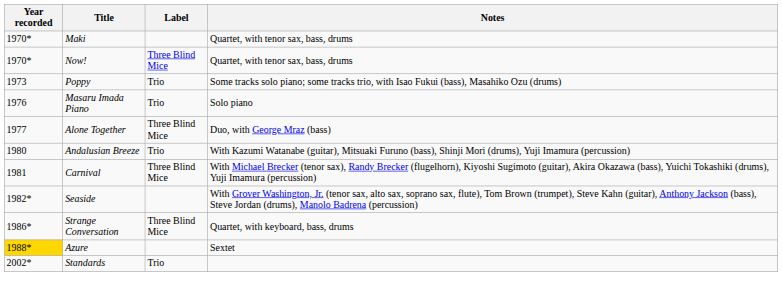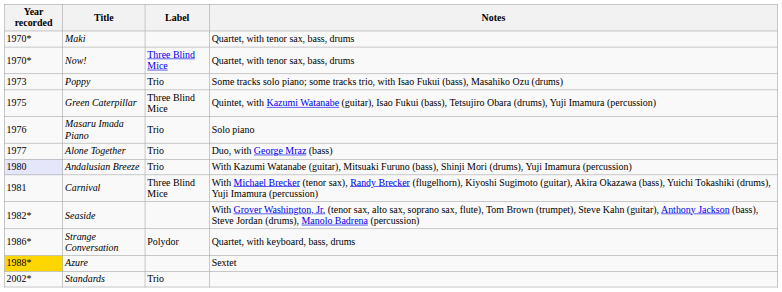+ row: 1975 | Green Caterpillar | Three Blind Mice | Quintet, with Kazumi Watanabe (guitar), Isao Fukui (bass), Tetsujiro Obara (drums), Yuji Imamura (percussion)
Alone Together | Label: Three Blind Mice -> Trio
Andalusian Breeze | Year recorded: no background -> lavender background
Strange Conversation | Label: Three Blind Mice -> Polydor
